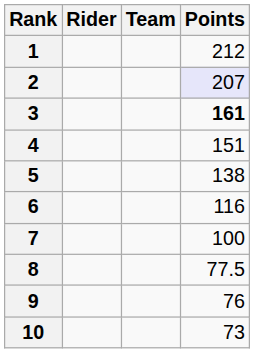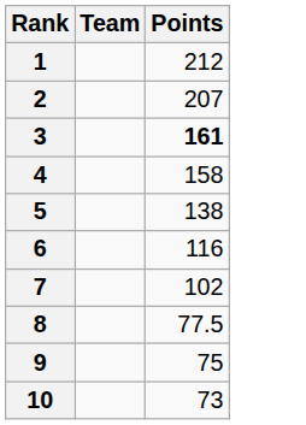- column: Rider
2 | Points: lavender background -> no background
4 | Points: 151 -> 158
7 | Points: 100 -> 102
9 | Points: 76 -> 75
